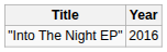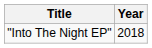"Into The Night EP" | Year: 2016 -> 2018
